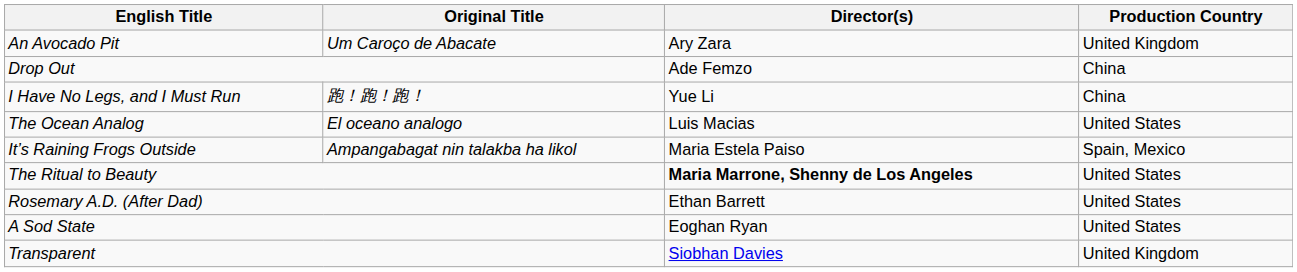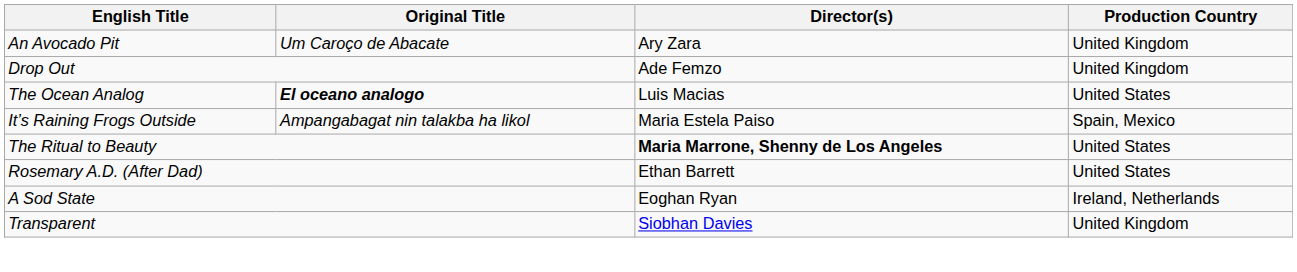Drop Out | Production Country: China -> United Kingdom
- row: I Have No Legs, and I Must Run | 跑！跑！跑！ | Yue Li | China
The Ocean Analog | Original Title: normal -> bold
A Sod State | Production Country: United States -> Ireland, Netherlands
